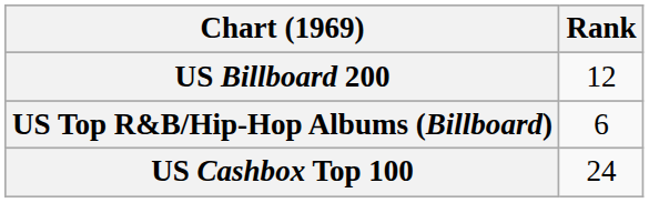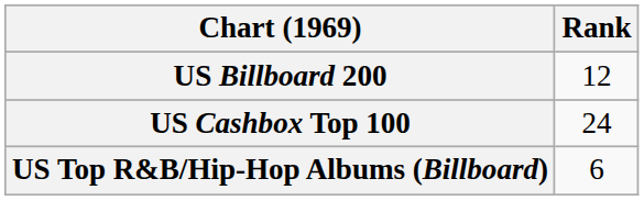rows swapped: US Top R&B/Hip-Hop Albums (Billboard) <-> US Cashbox Top 100
